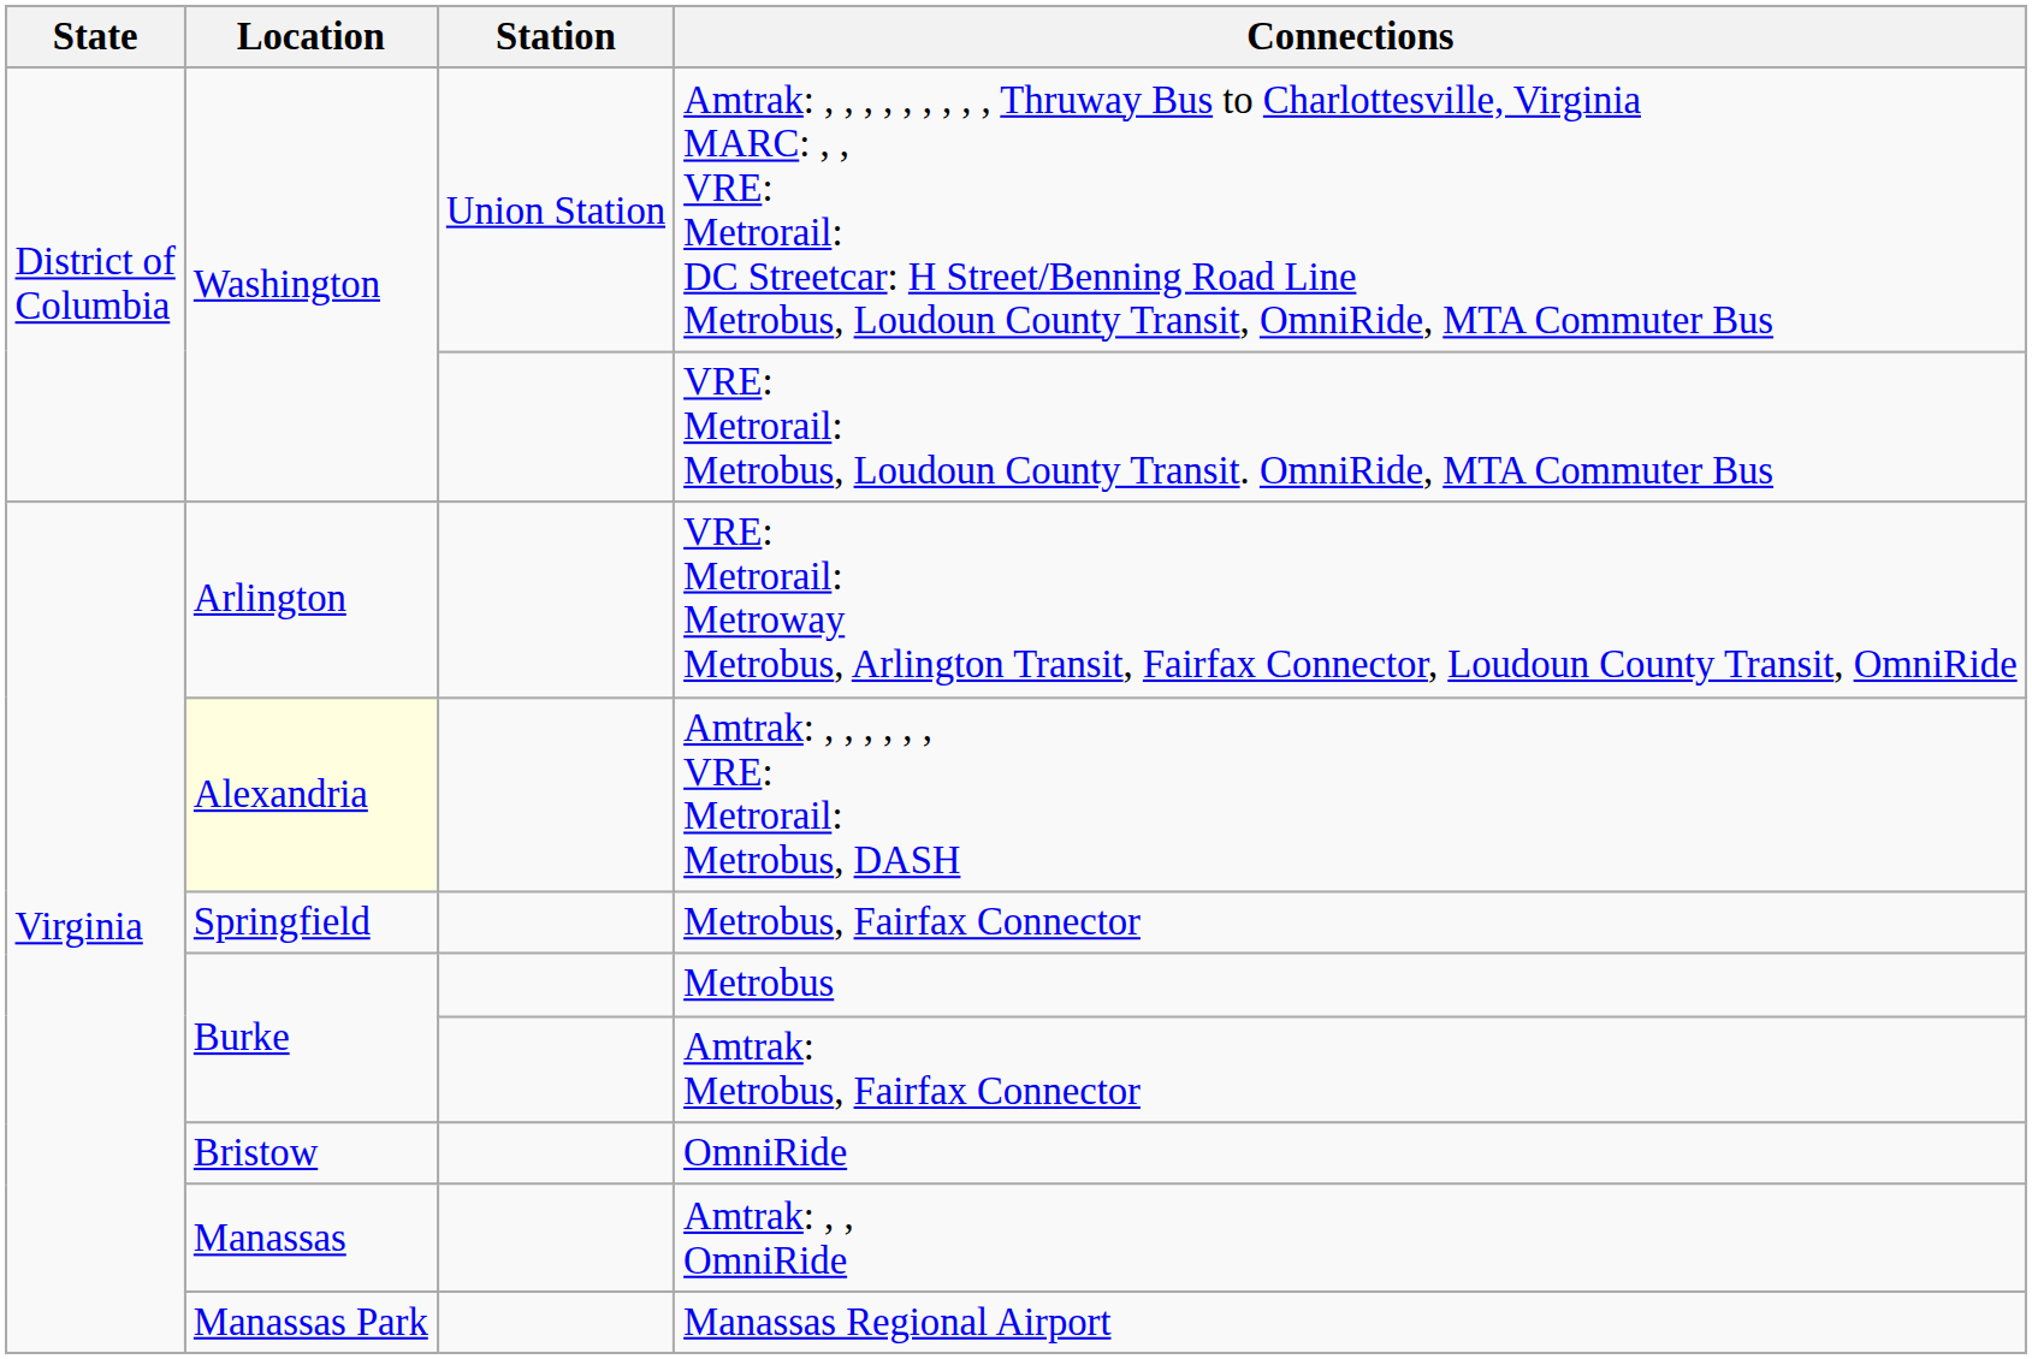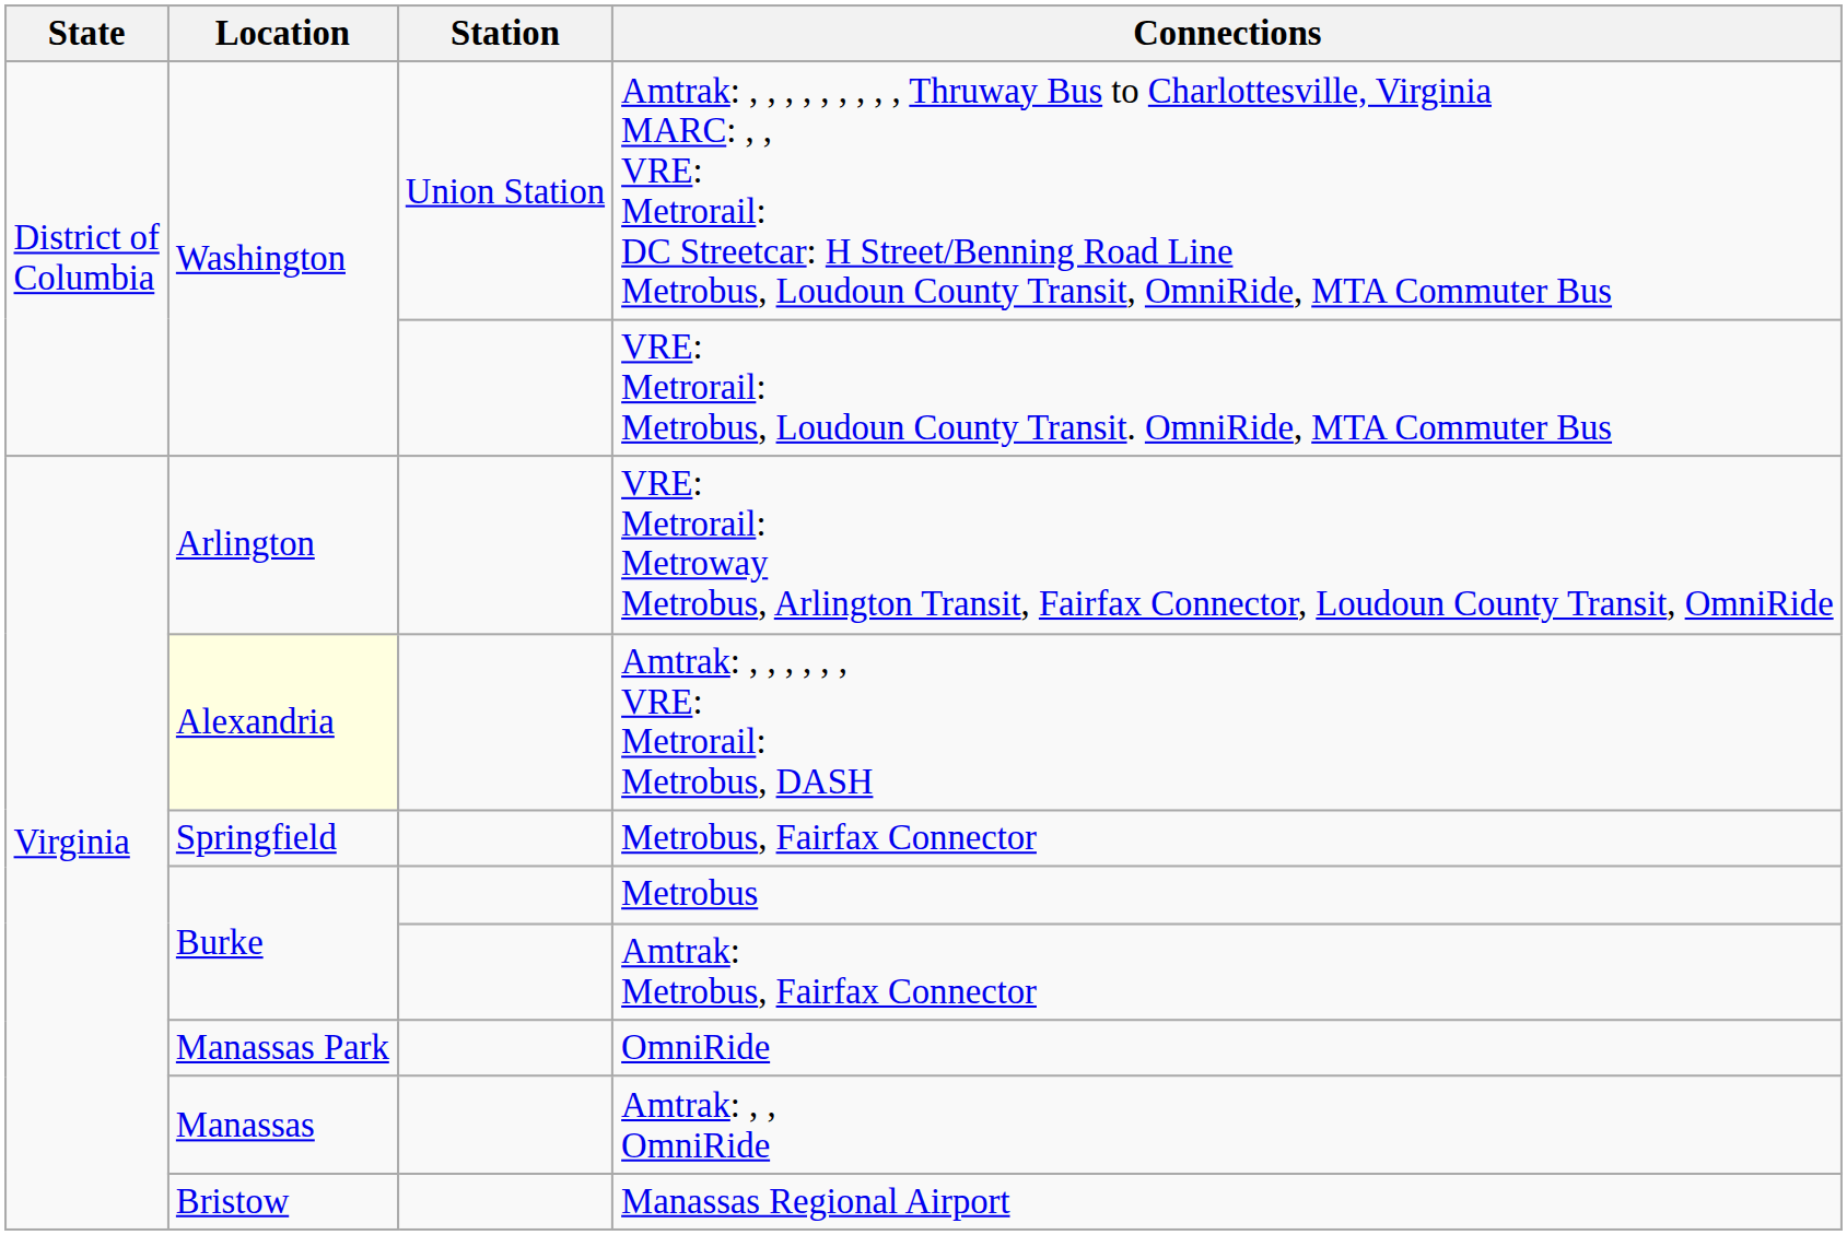OmniRide | Location: Bristow -> Manassas Park
Manassas Regional Airport | Location: Manassas Park -> Bristow
